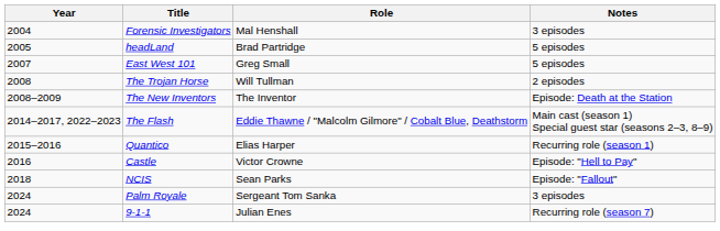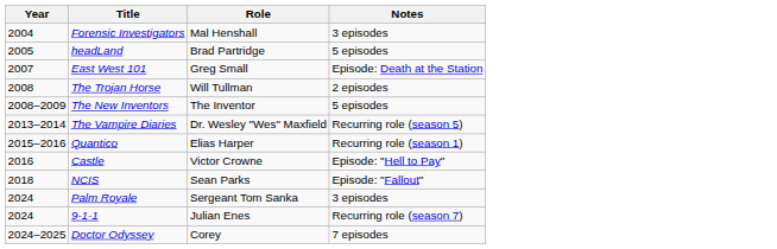East West 101 | Notes: 5 episodes -> Episode: Death at the Station
The New Inventors | Notes: Episode: Death at the Station -> 5 episodes
+ row: 2013–2014 | The Vampire Diaries | Dr. Wesley "Wes" Maxfield | Recurring role (season 5)
- row: 2014–2017, 2022–2023 | The Flash | Eddie Thawne / "Malcolm Gilmore" / Cobalt Blue, Deathstorm | Main cast (season 1) Special guest star (seasons 2–3, 8–9)
+ row: 2024–2025 | Doctor Odyssey | Corey | 7 episodes
